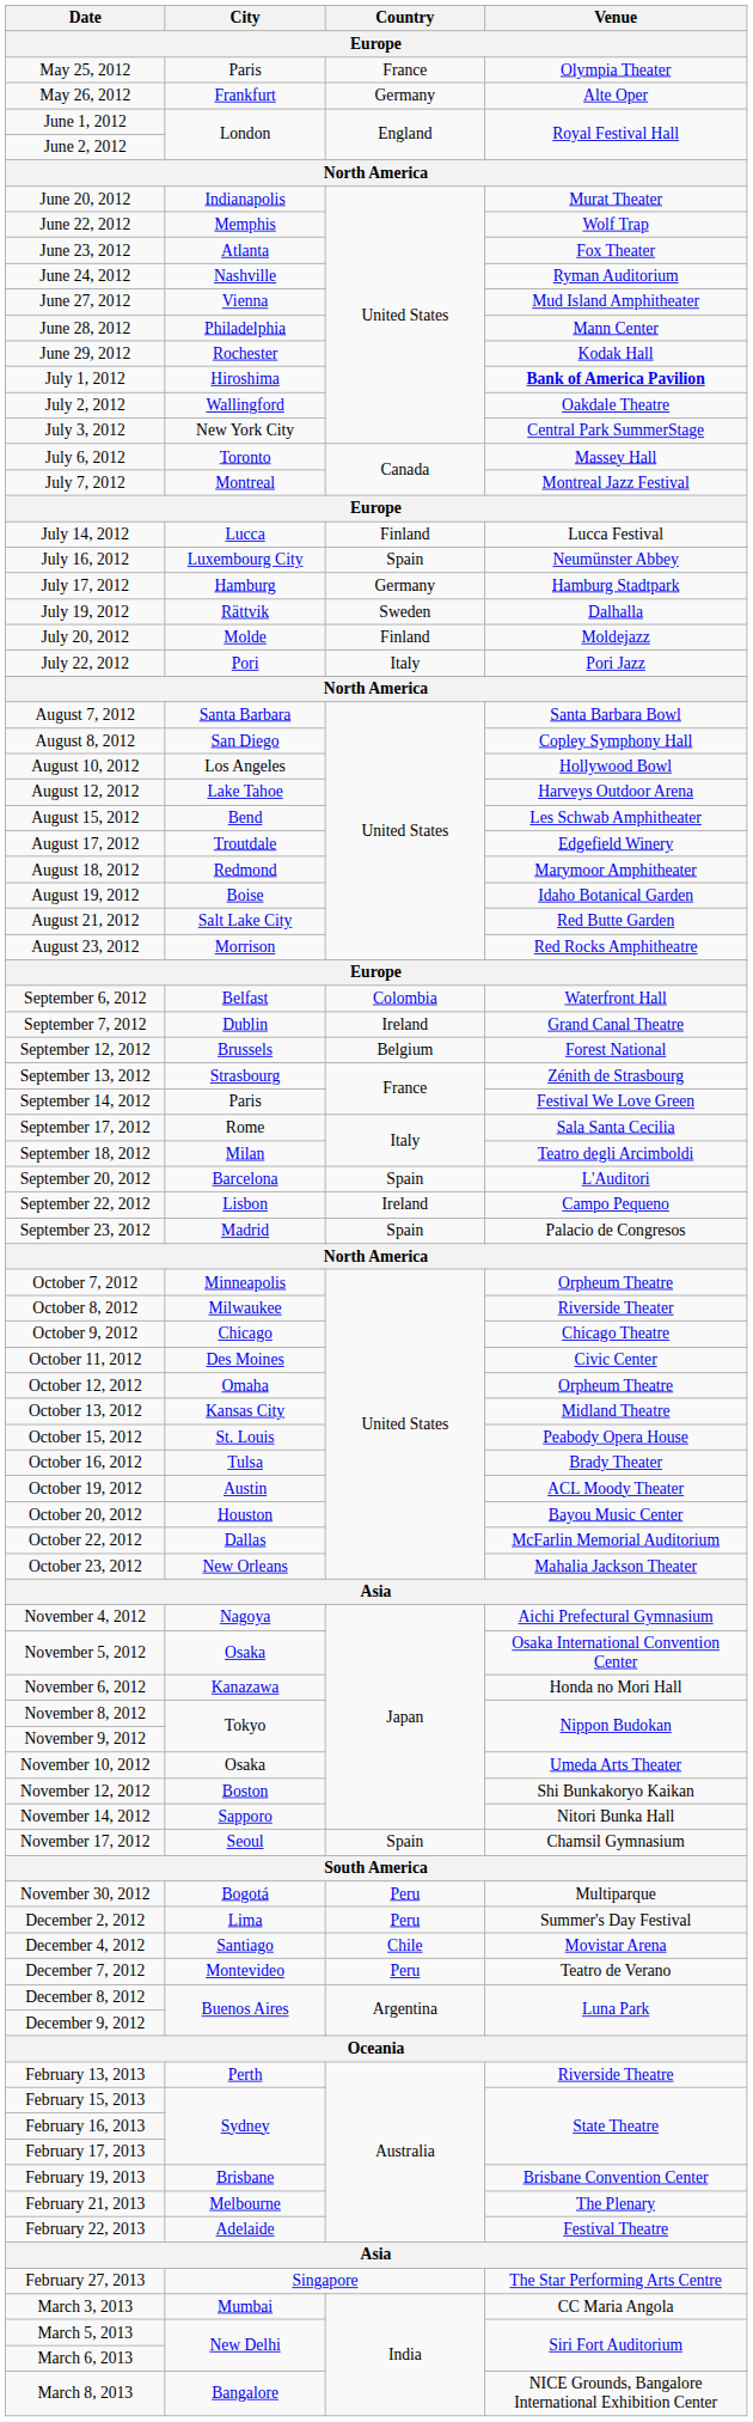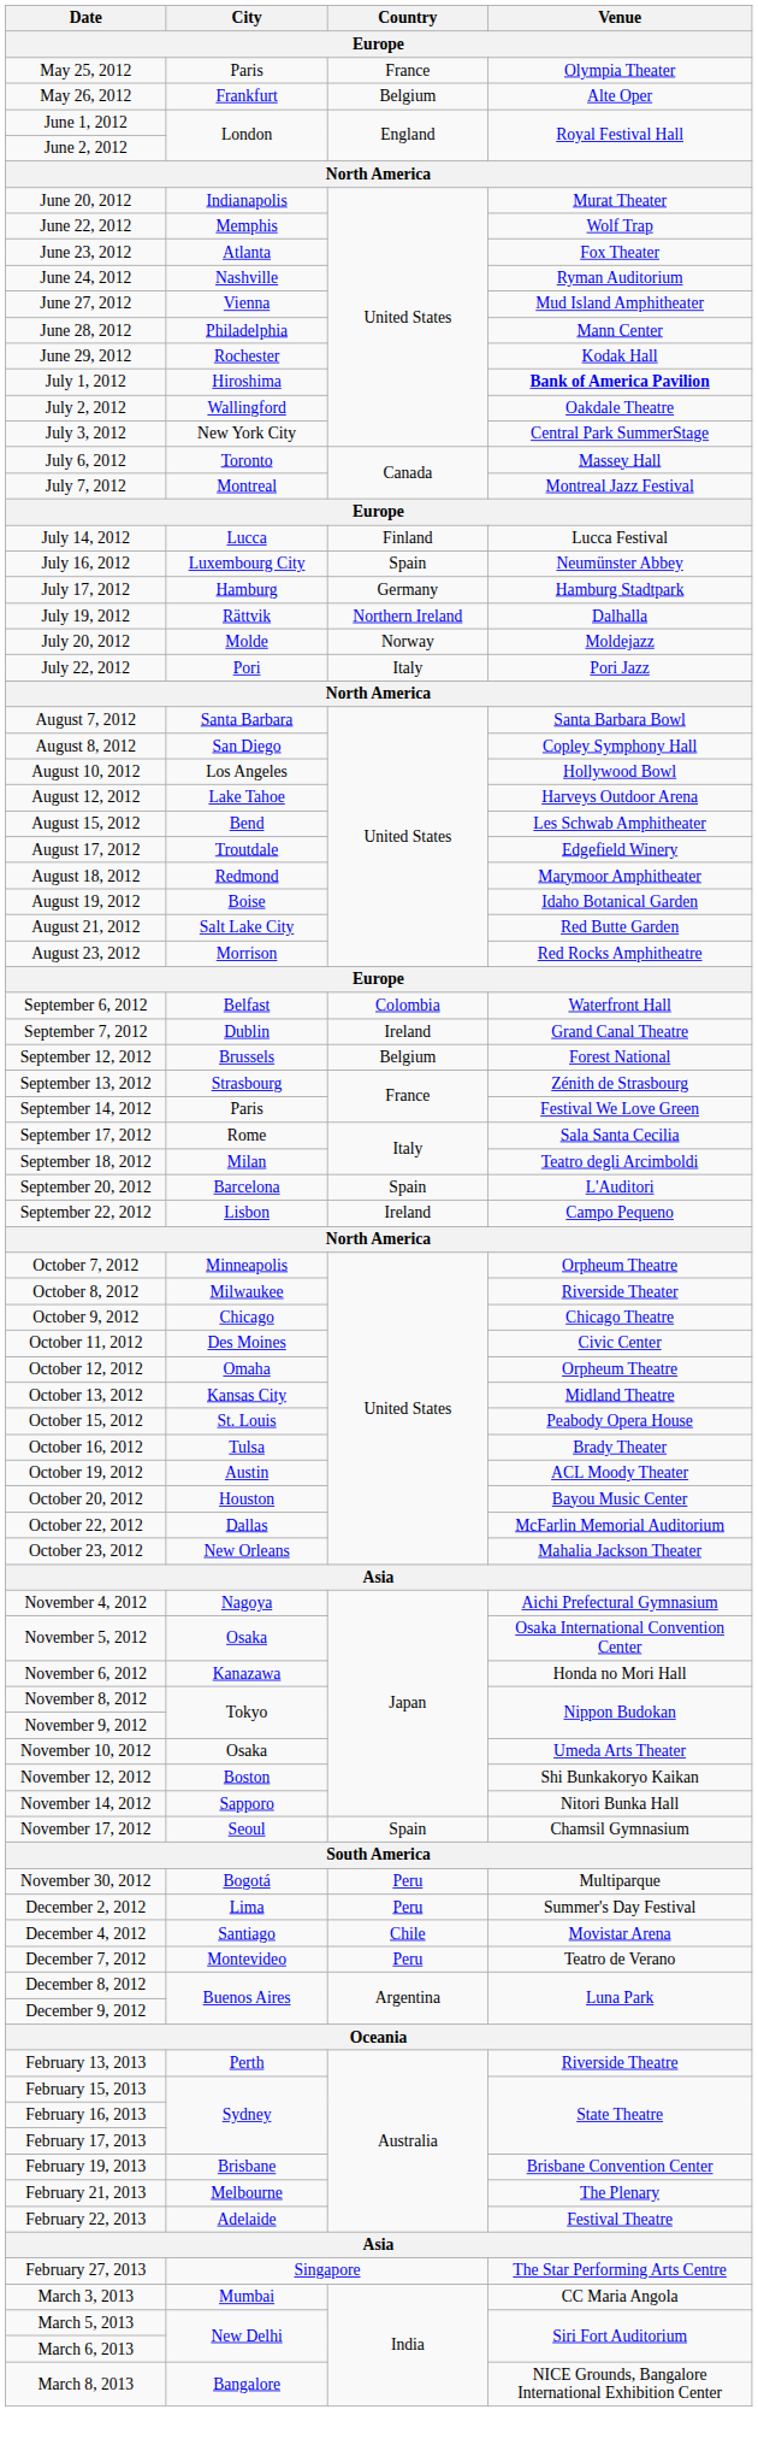May 26, 2012 | Country: Germany -> Belgium
July 19, 2012 | Country: Sweden -> Northern Ireland
July 20, 2012 | Country: Finland -> Norway
- row: September 23, 2012 | Madrid | Spain | Palacio de Congresos
